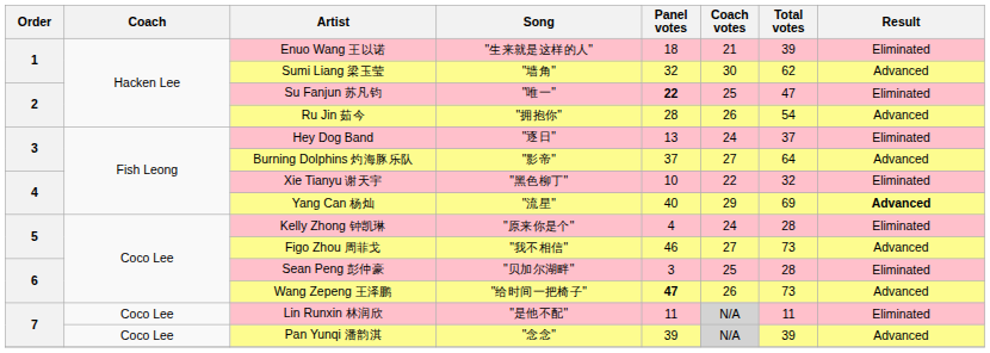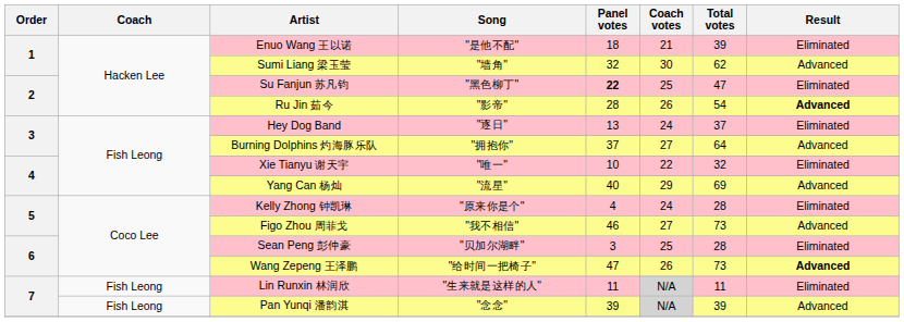Enuo Wang 王以诺 | Song: "生来就是这样的人" -> "是他不配"
Su Fanjun 苏凡钧 | Song: "唯一" -> "黑色柳丁"
Ru Jin 茹今 | Song: "拥抱你" -> "影帝"
Ru Jin 茹今 | Result: normal -> bold
Burning Dolphins 灼海豚乐队 | Song: "影帝" -> "拥抱你"
Xie Tianyu 谢天宇 | Song: "黑色柳丁" -> "唯一"
Yang Can 杨灿 | Result: bold -> normal
Wang Zepeng 王泽鹏 | Panel votes: bold -> normal
Wang Zepeng 王泽鹏 | Result: normal -> bold
Lin Runxin 林润欣 | Coach: Coco Lee -> Fish Leong
Lin Runxin 林润欣 | Song: "是他不配" -> "生来就是这样的人"
Pan Yunqi 潘韵淇 | Coach: Coco Lee -> Fish Leong
